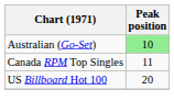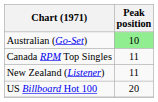+ row: New Zealand (Listener) | 11
